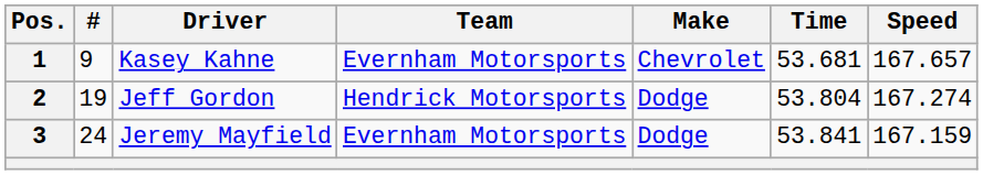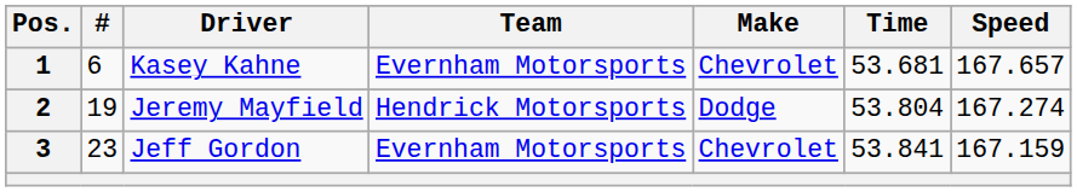1 | #: 9 -> 6
2 | Driver: Jeff Gordon -> Jeremy Mayfield
3 | #: 24 -> 23
3 | Driver: Jeremy Mayfield -> Jeff Gordon
3 | Make: Dodge -> Chevrolet
